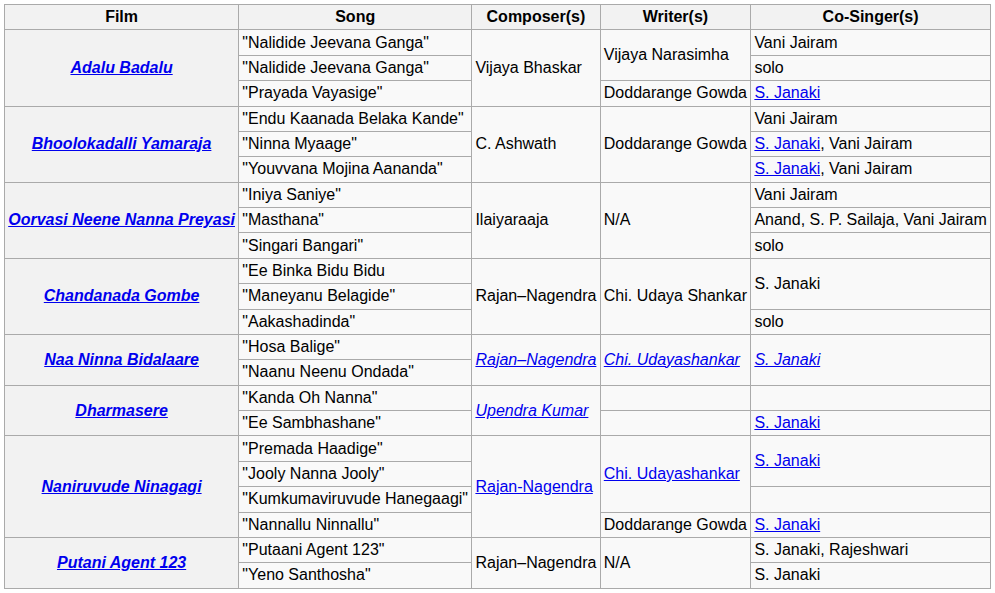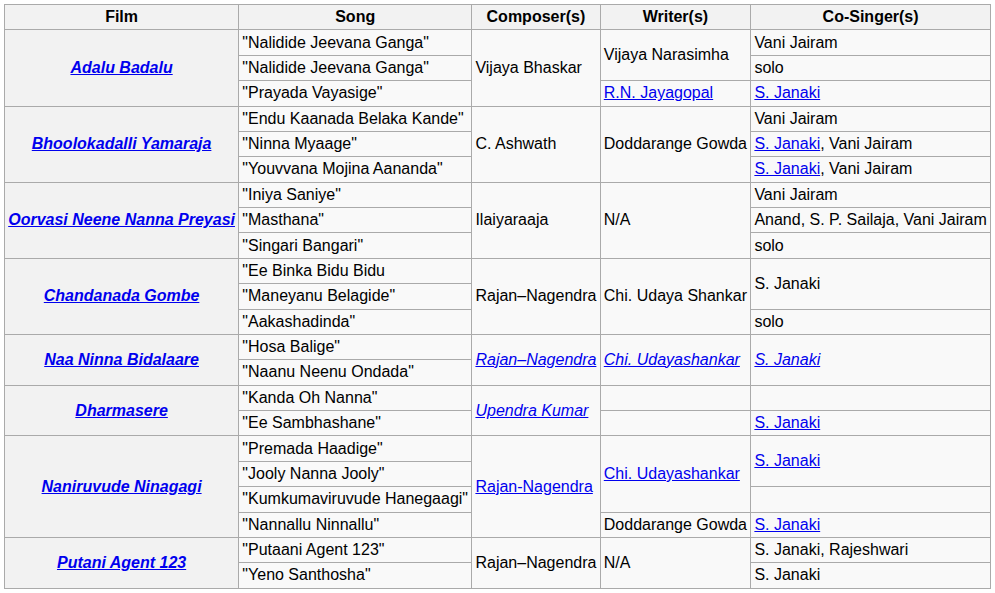"Prayada Vayasige" | Writer(s): Doddarange Gowda -> R.N. Jayagopal
